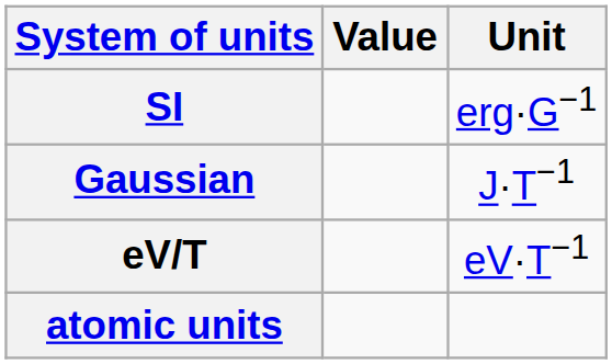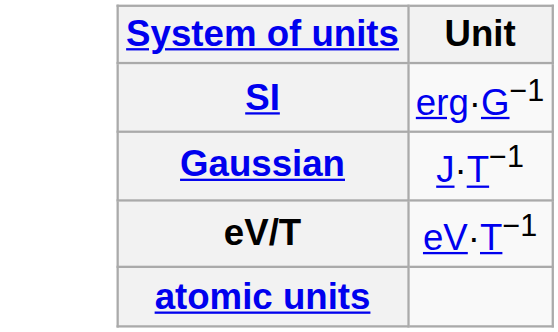- column: Value
